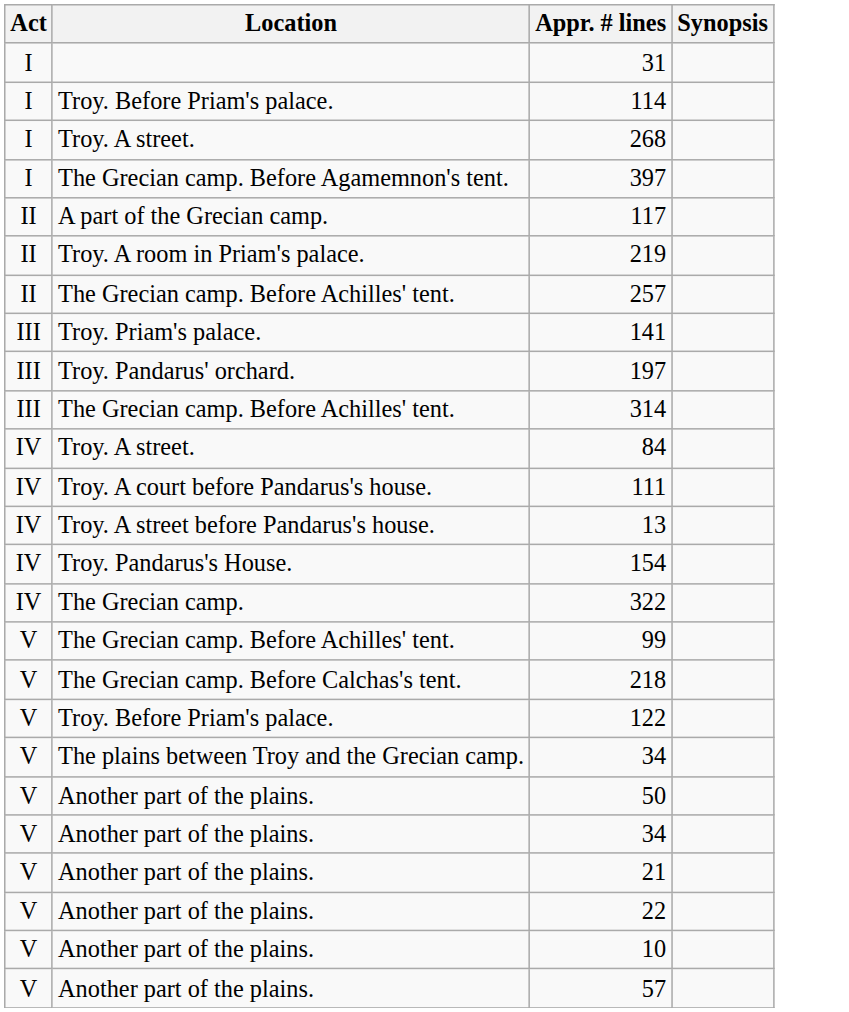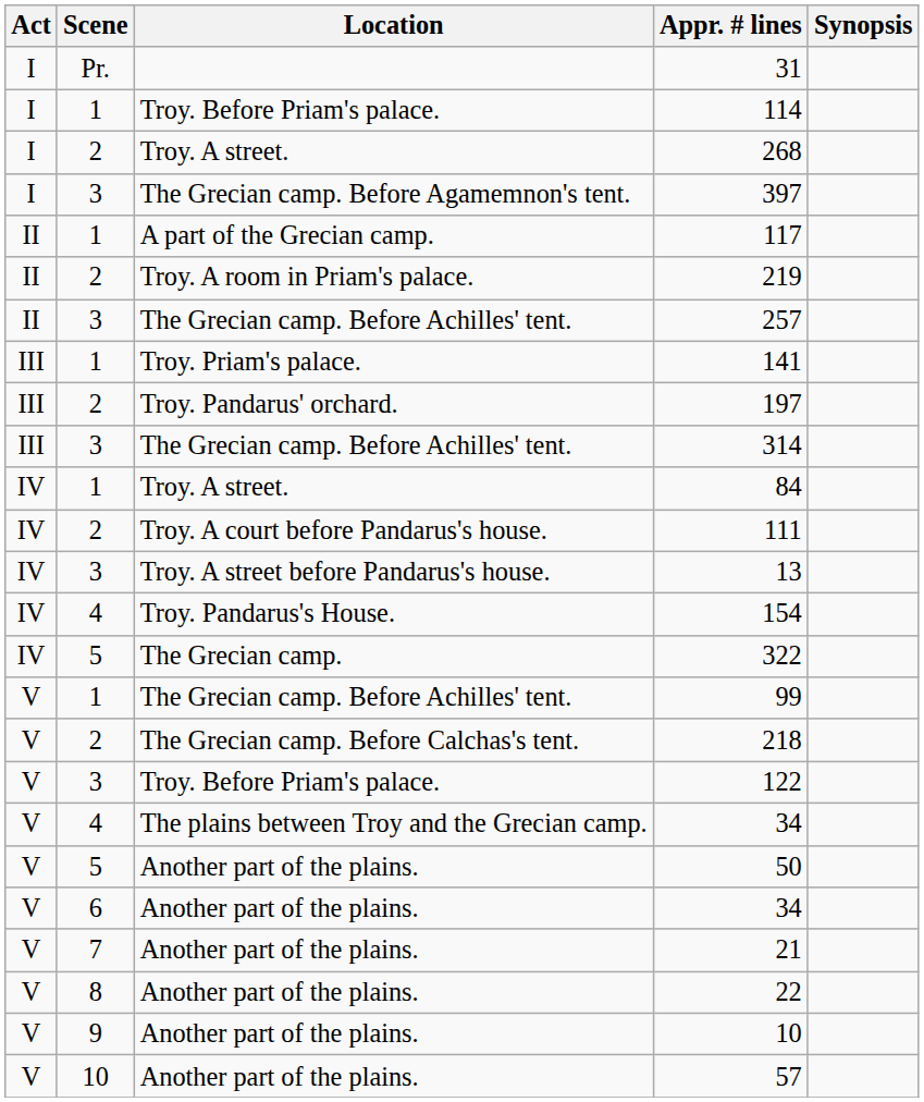+ column: Scene | Pr. | 1 | 2 | 3 | 1 | 2 | 3 | 1 | 2 | 3 | 1 | 2 | 3 | 4 | 5 | 1 | 2 | 3 | 4 | 5 | 6 | 7 | 8 | 9 | 10
